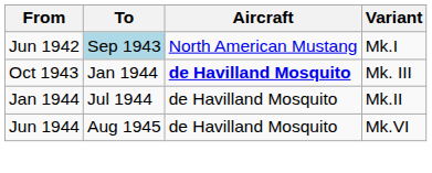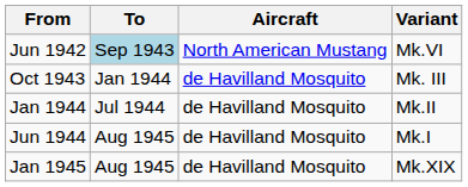Jun 1942 | Variant: Mk.I -> Mk.VI
Oct 1943 | Aircraft: bold -> normal
Jun 1944 | Variant: Mk.VI -> Mk.I
+ row: Jan 1945 | Aug 1945 | de Havilland Mosquito | Mk.XIX
